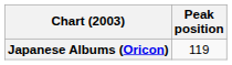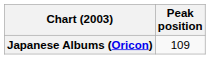Japanese Albums (Oricon) | Peak position: 119 -> 109
